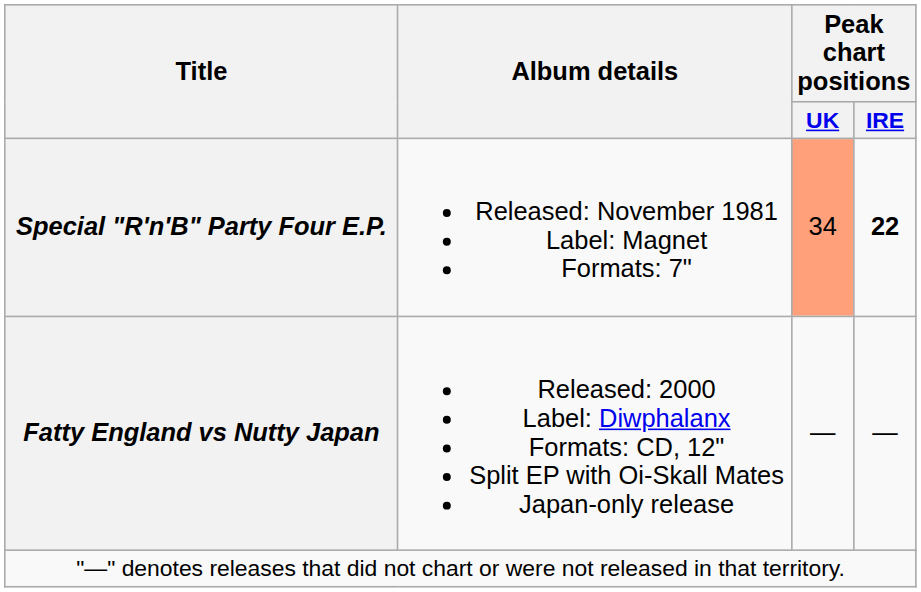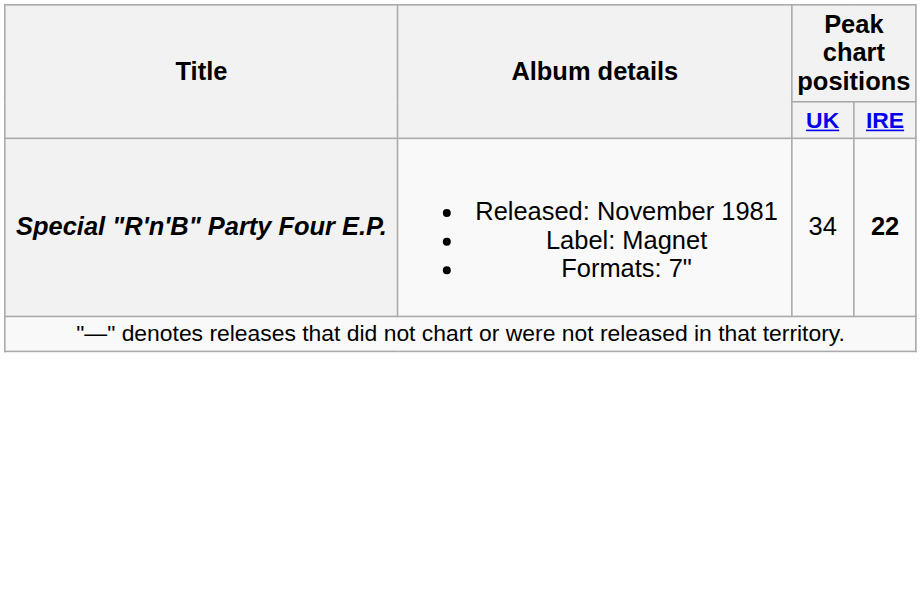Special "R'n'B" Party Four E.P. | Peak chart positions / UK: lightsalmon background -> no background
- row: Fatty England vs Nutty Japan | Released: 2000 Label: Diwphalanx Formats: CD, 12" Split EP with Oi-Skall Mates Japan-only release | — | —
